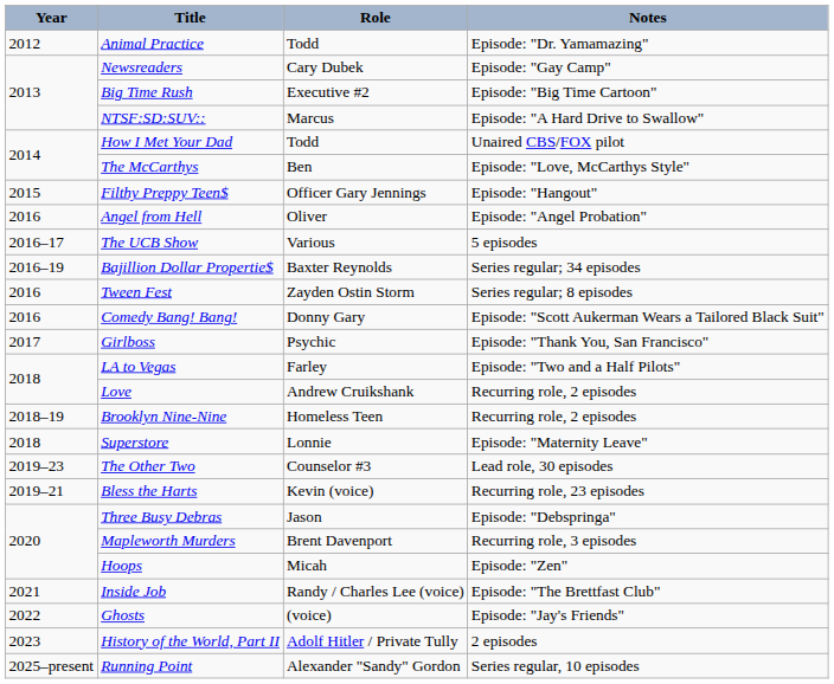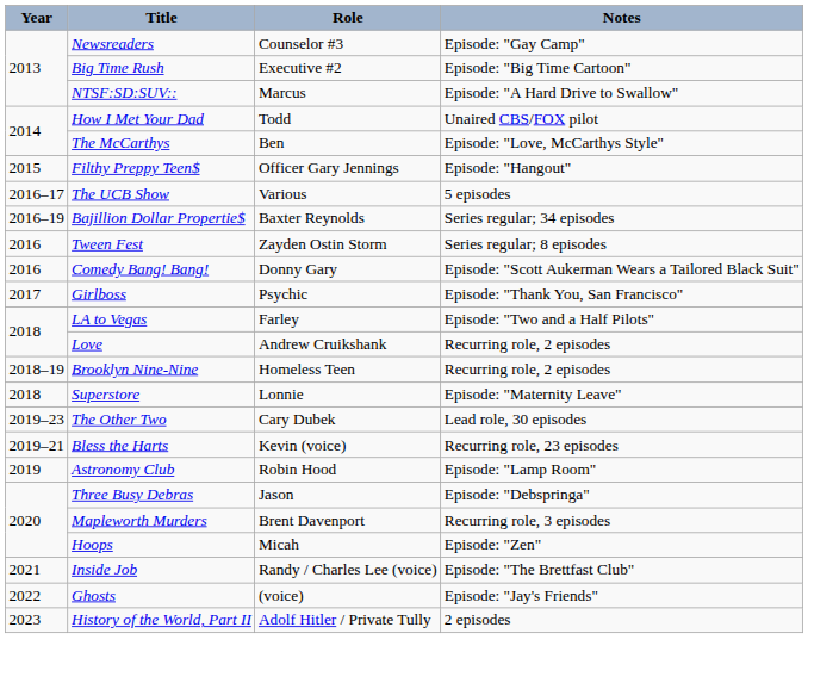- row: 2012 | Animal Practice | Todd | Episode: "Dr. Yamamazing"
Newsreaders | Role: Cary Dubek -> Counselor #3
- row: 2016 | Angel from Hell | Oliver | Episode: "Angel Probation"
The Other Two | Role: Counselor #3 -> Cary Dubek
+ row: 2019 | Astronomy Club | Robin Hood | Episode: "Lamp Room"
- row: 2025–present | Running Point | Alexander "Sandy" Gordon | Series regular, 10 episodes
